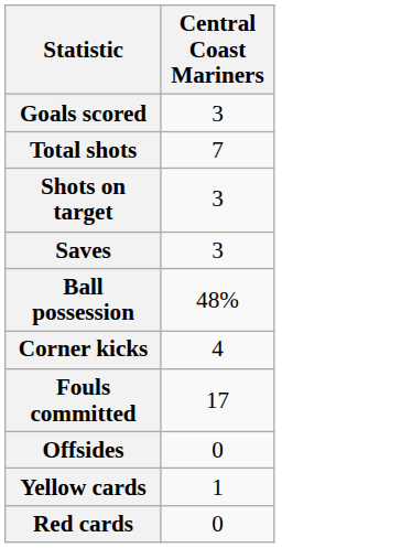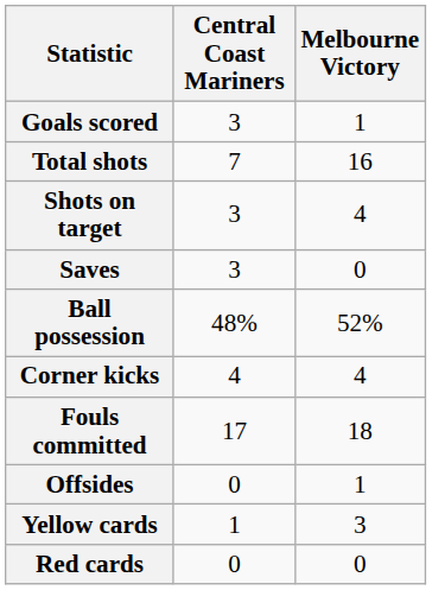+ column: Melbourne Victory | 1 | 16 | 4 | 0 | 52% | 4 | 18 | 1 | 3 | 0
